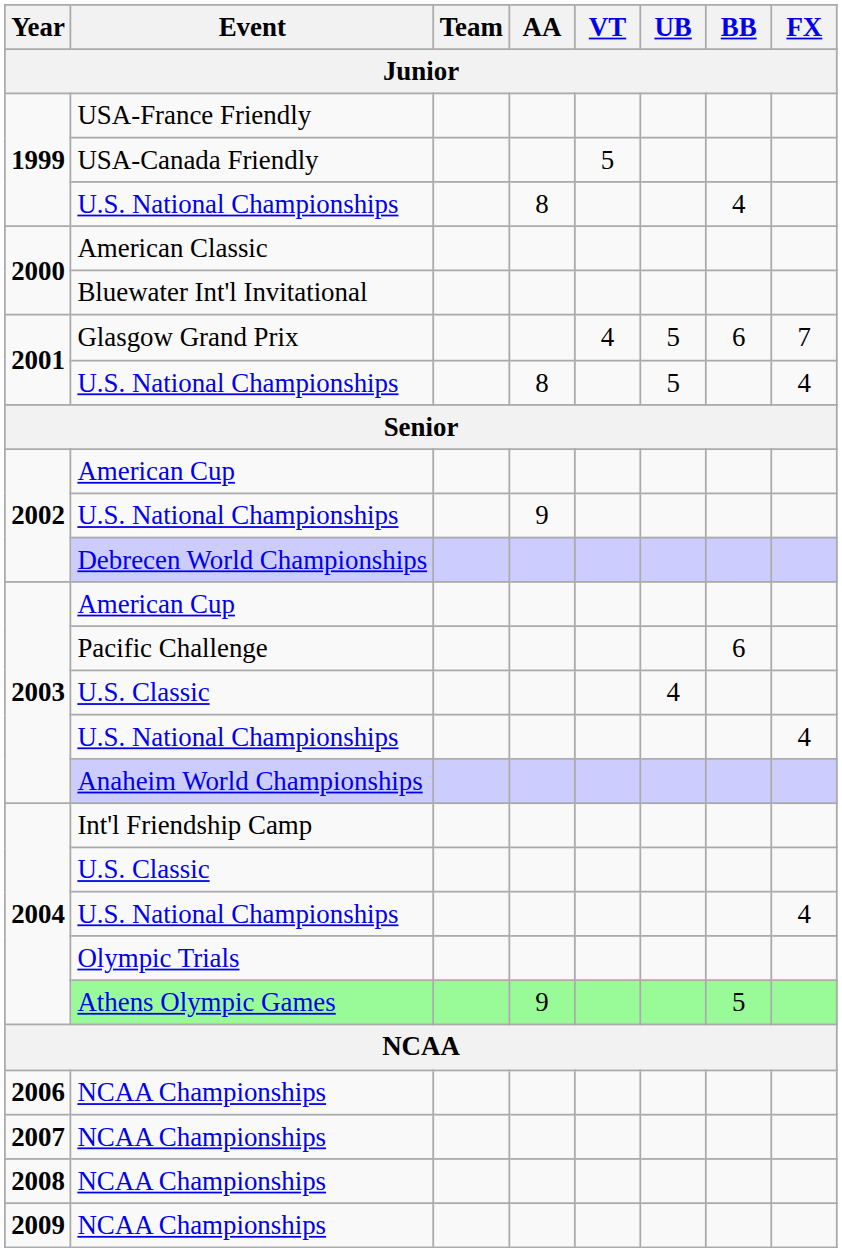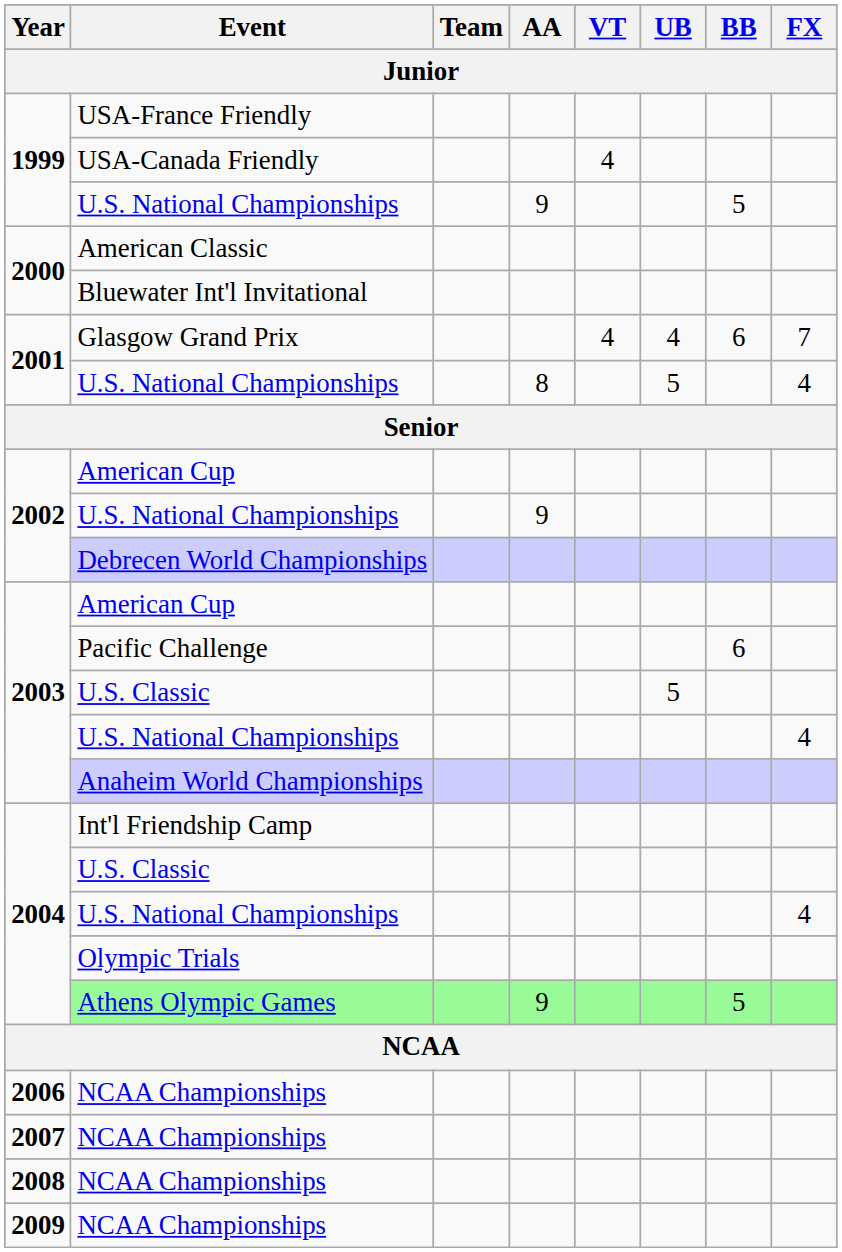USA-Canada Friendly | VT: 5 -> 4
1999 / U.S. National Championships | AA: 8 -> 9
1999 / U.S. National Championships | BB: 4 -> 5
Glasgow Grand Prix | UB: 5 -> 4
2003 / U.S. Classic | UB: 4 -> 5
